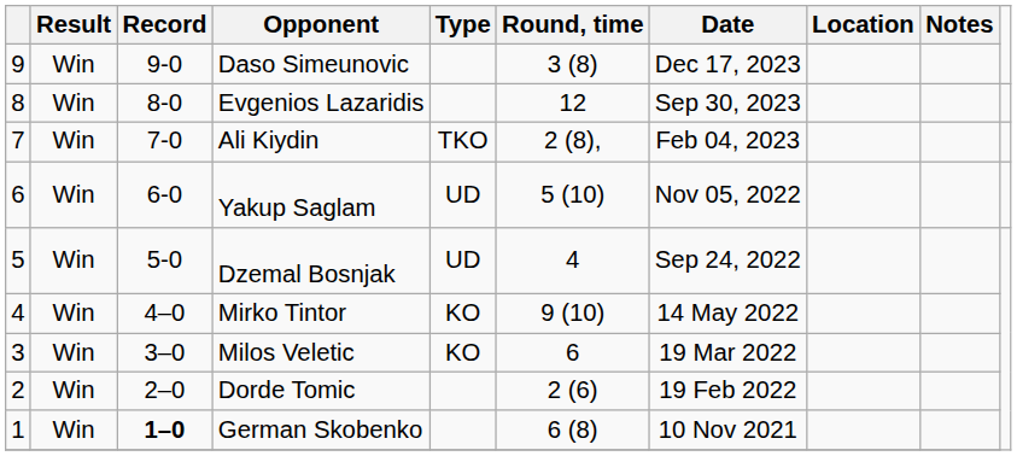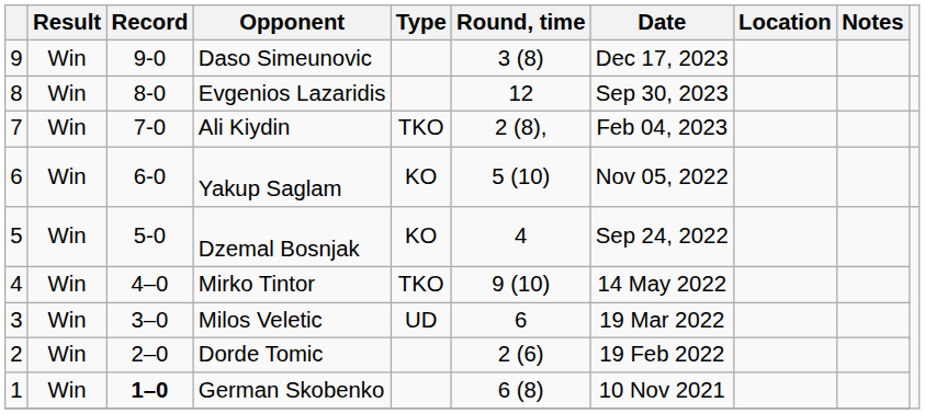Yakup Saglam | Type: UD -> KO
Dzemal Bosnjak | Type: UD -> KO
Mirko Tintor | Type: KO -> TKO
Milos Veletic | Type: KO -> UD
